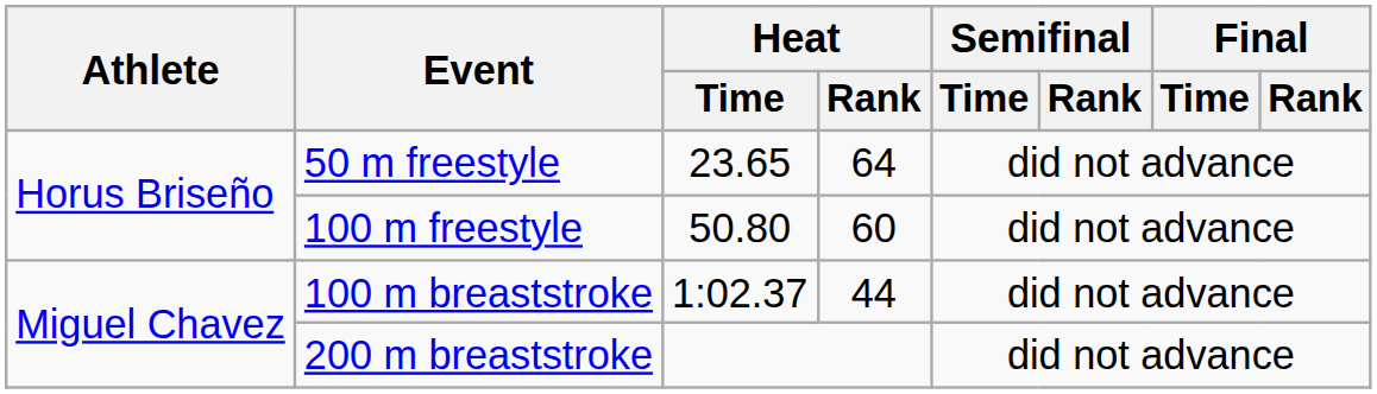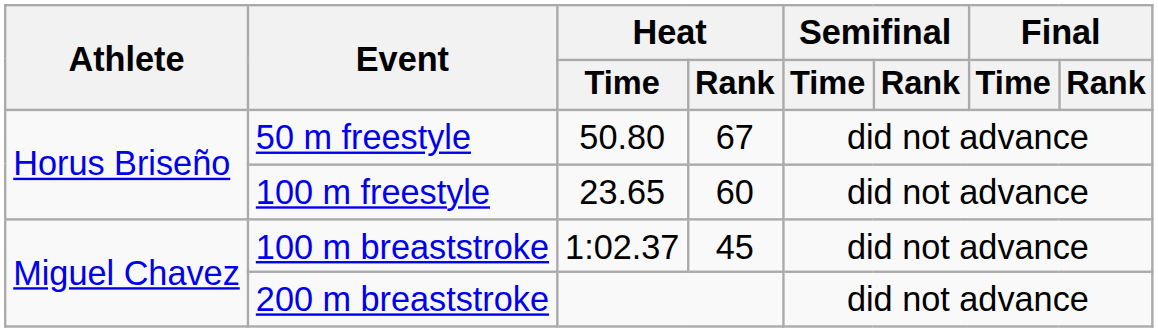50 m freestyle | Heat / Time: 23.65 -> 50.80
50 m freestyle | Heat / Rank: 64 -> 67
100 m freestyle | Heat / Time: 50.80 -> 23.65
100 m breaststroke | Heat / Rank: 44 -> 45
